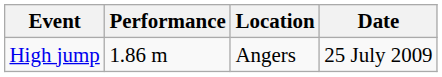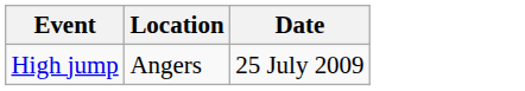- column: Performance | 1.86 m
